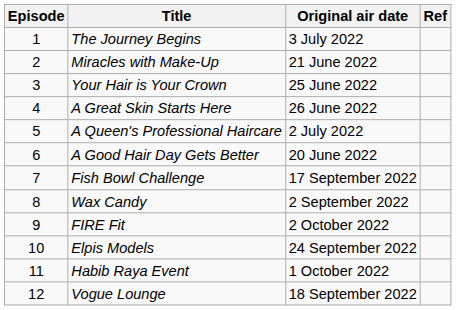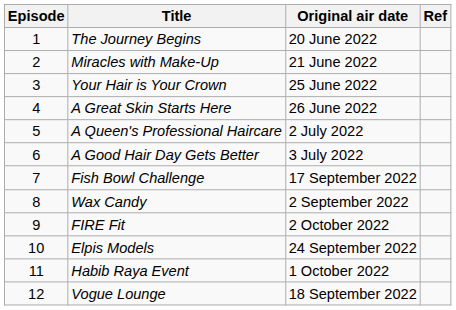The Journey Begins | Original air date: 3 July 2022 -> 20 June 2022
A Good Hair Day Gets Better | Original air date: 20 June 2022 -> 3 July 2022
